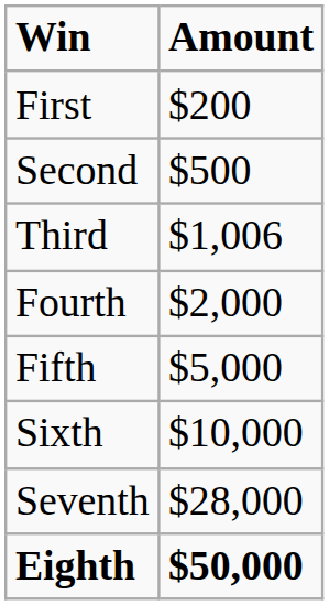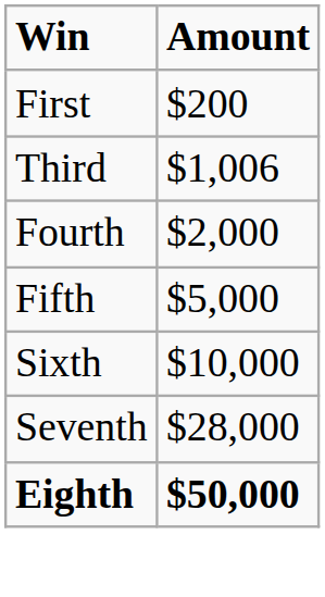- row: Second | $500
